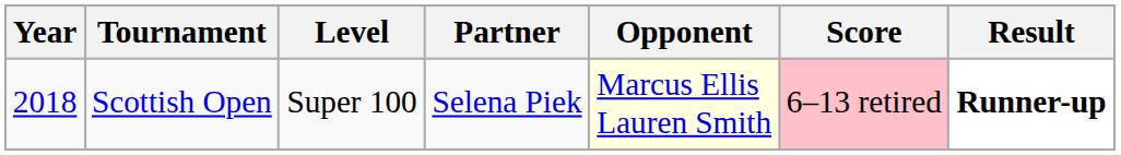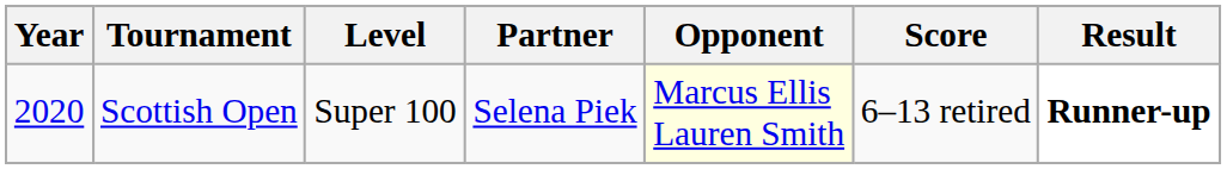Scottish Open | Year: 2018 -> 2020
Scottish Open | Score: pink background -> no background
